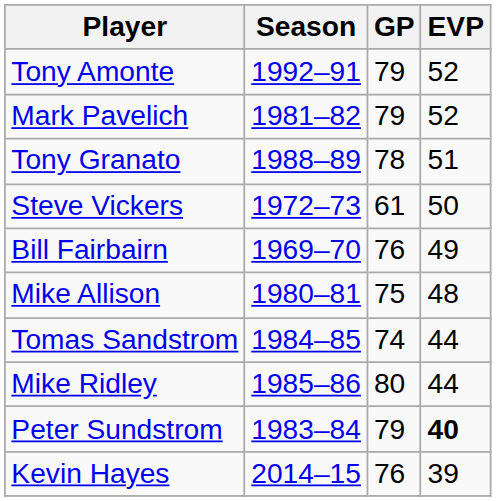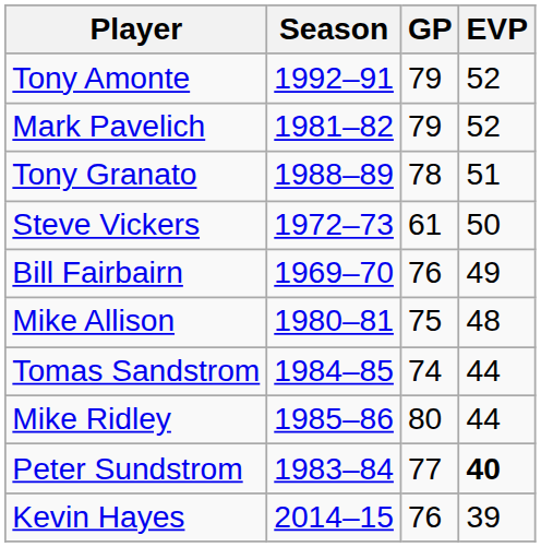Peter Sundstrom | GP: 79 -> 77
